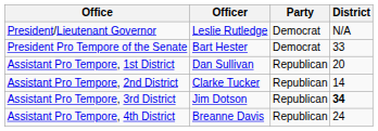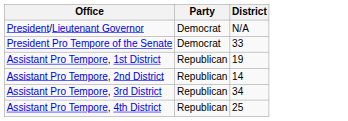- column: Officer | Leslie Rutledge | Bart Hester | Dan Sullivan | Clarke Tucker | Jim Dotson | Breanne Davis
Assistant Pro Tempore, 1st District | District: 20 -> 19
Assistant Pro Tempore, 3rd District | District: bold -> normal
Assistant Pro Tempore, 4th District | District: 24 -> 25
